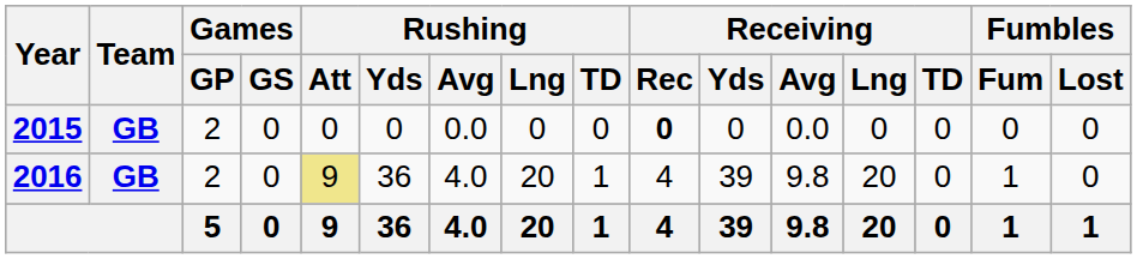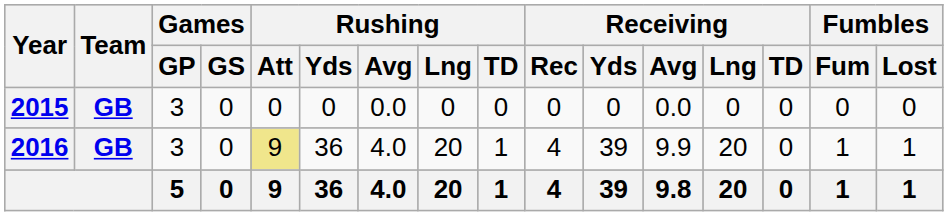2015 | Games / GP: 2 -> 3
2015 | Receiving / Rec: bold -> normal
2016 | Games / GP: 2 -> 3
2016 | Receiving / Avg: 9.8 -> 9.9
2016 | Fumbles / Lost: 0 -> 1
